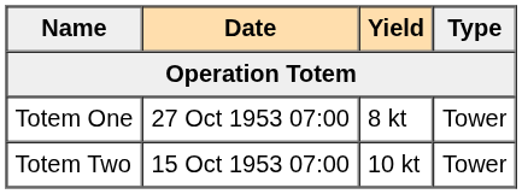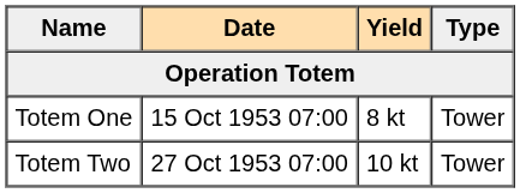Totem One | Date: 27 Oct 1953 07:00 -> 15 Oct 1953 07:00
Totem Two | Date: 15 Oct 1953 07:00 -> 27 Oct 1953 07:00
